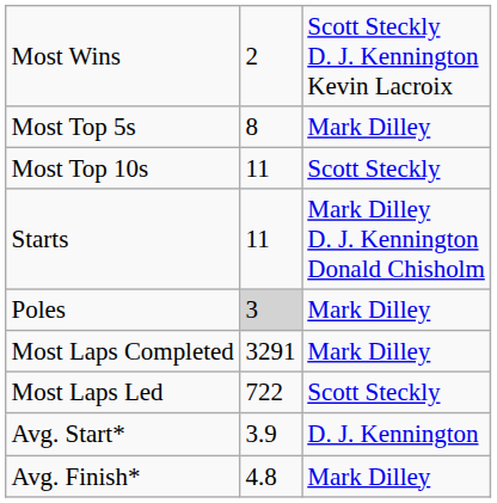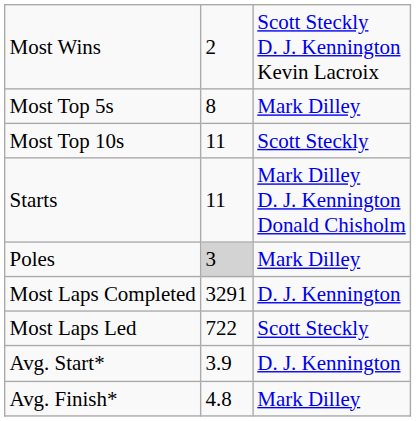Most Laps Completed | column 3: Mark Dilley -> D. J. Kennington
